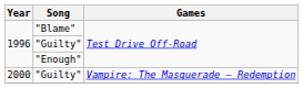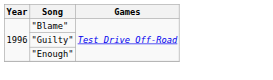- row: 2000 | "Guilty" | Vampire: The Masquerade – Redemption
